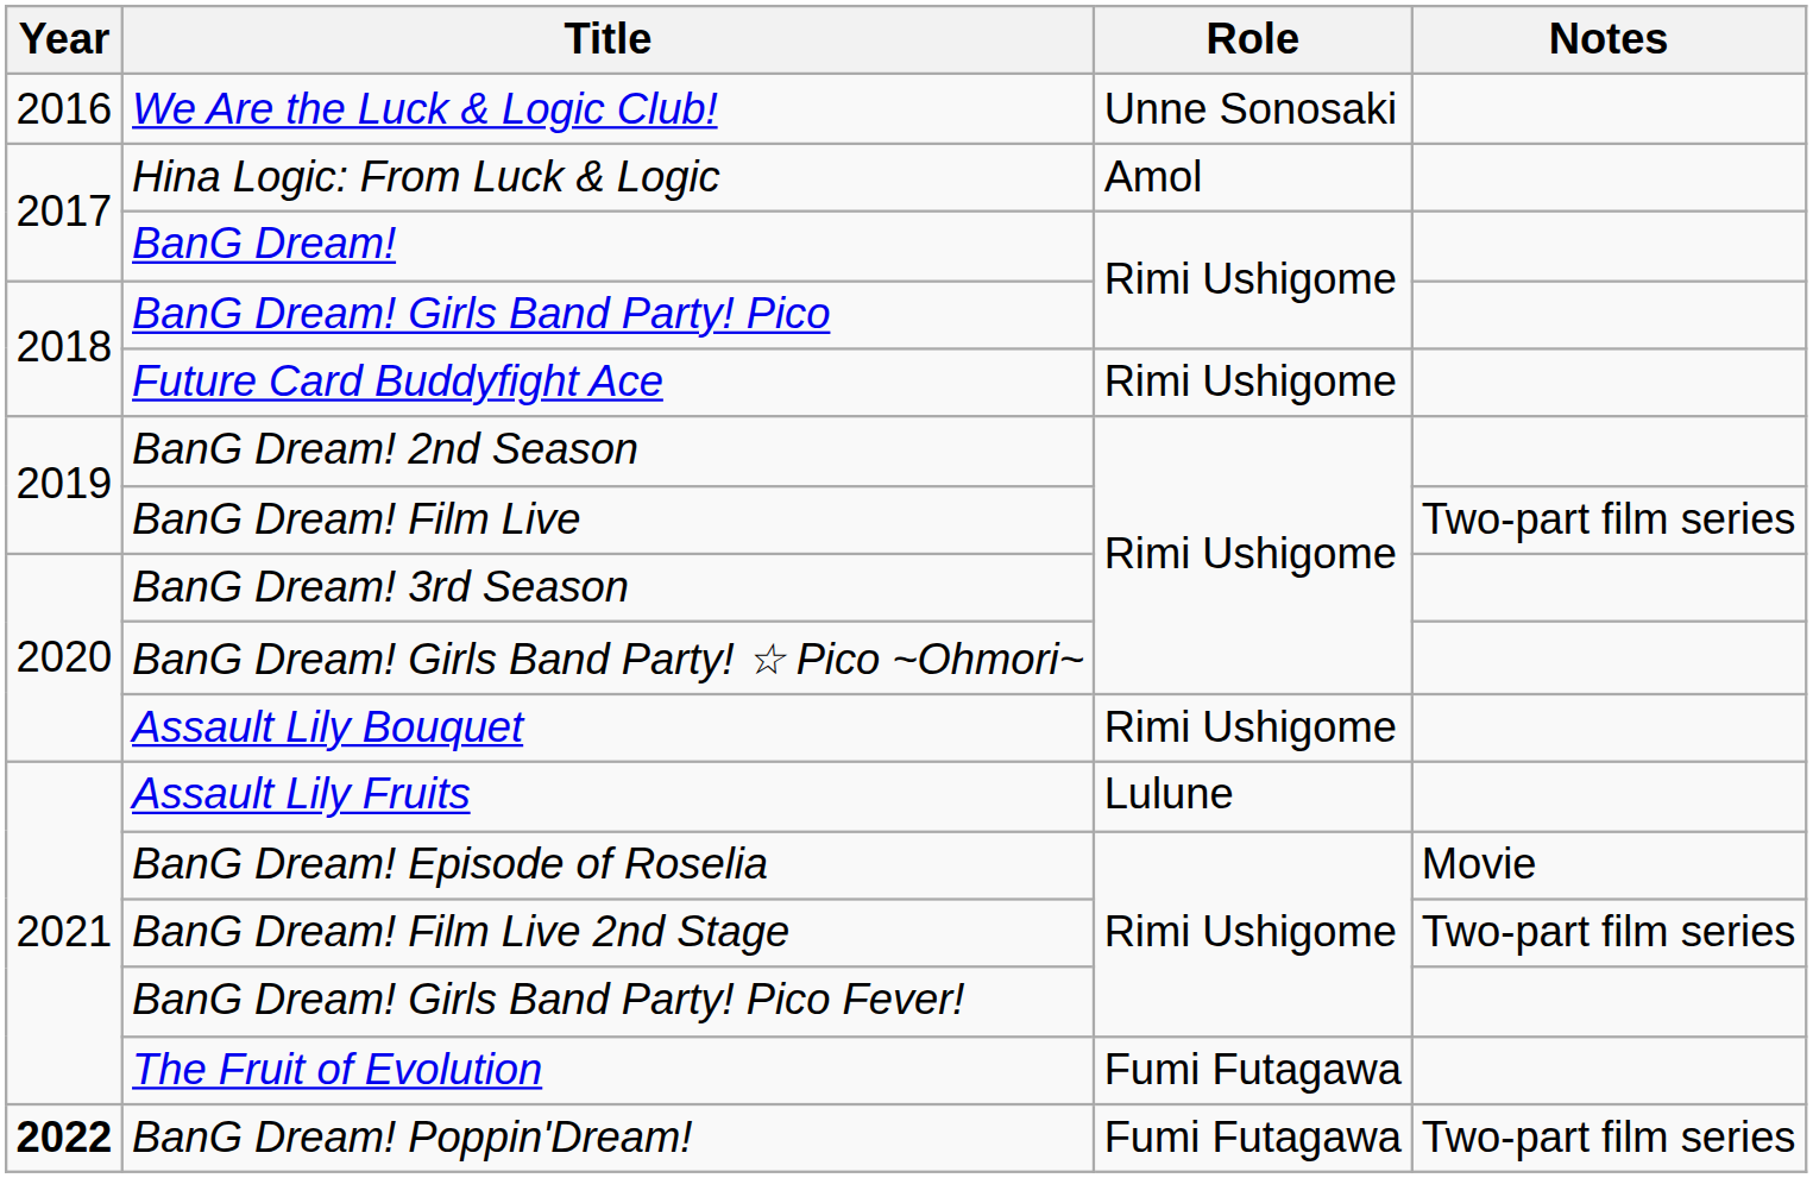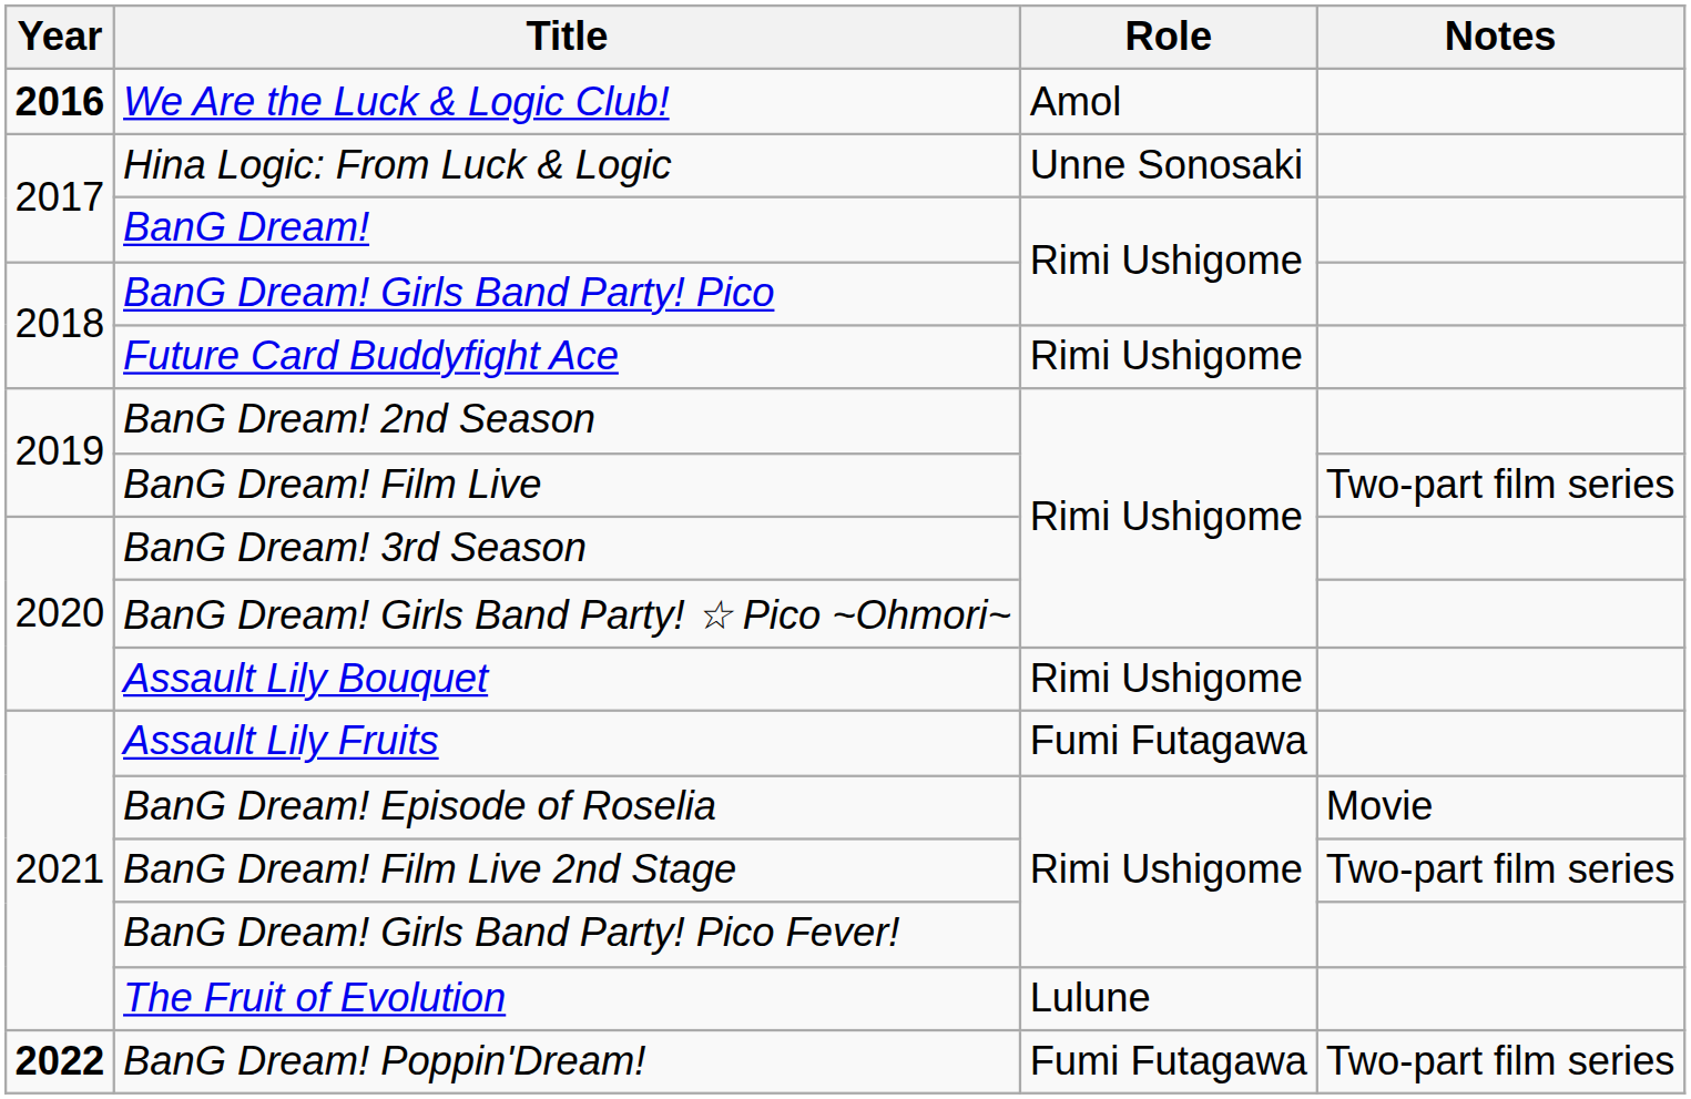We Are the Luck & Logic Club! | Year: normal -> bold
We Are the Luck & Logic Club! | Role: Unne Sonosaki -> Amol
Hina Logic: From Luck & Logic | Role: Amol -> Unne Sonosaki
Assault Lily Fruits | Role: Lulune -> Fumi Futagawa
The Fruit of Evolution | Role: Fumi Futagawa -> Lulune
